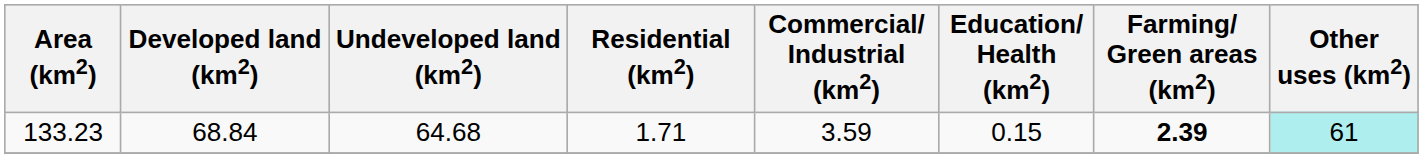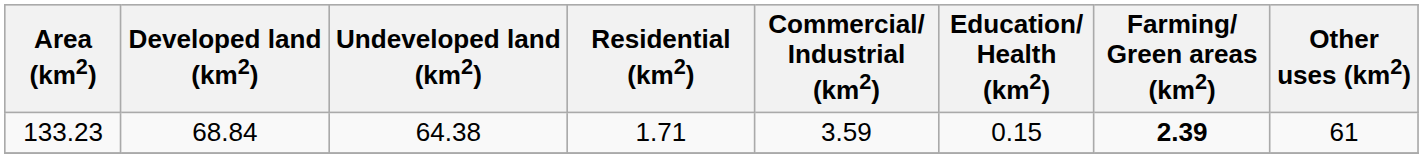133.23 | Undeveloped land (km2): 64.68 -> 64.38
133.23 | Other uses (km2): paleturquoise background -> no background
